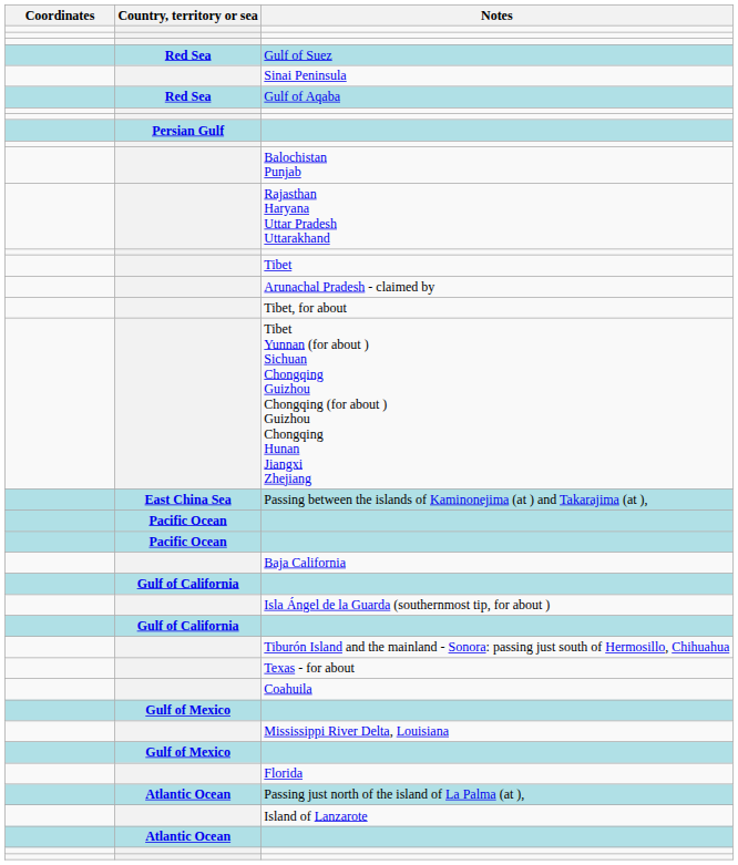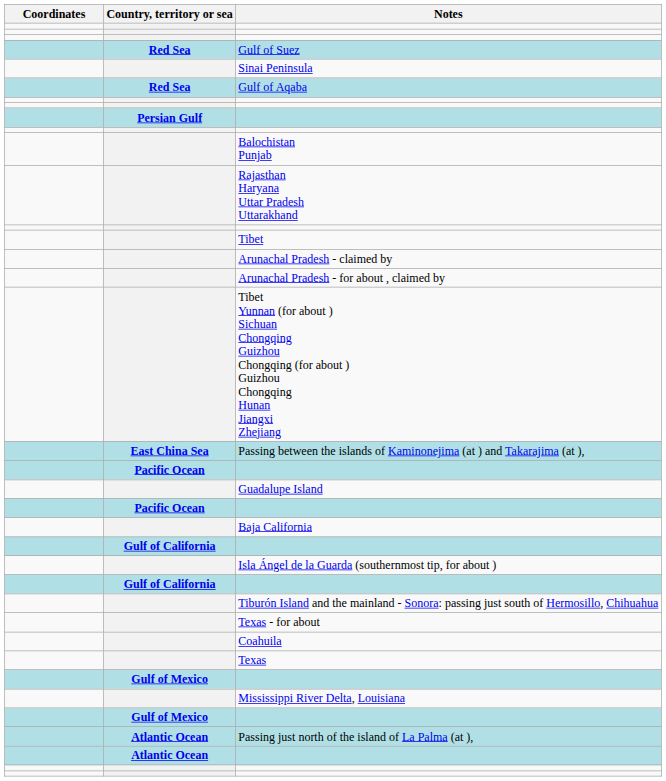- row: Tibet, for about
+ row: Arunachal Pradesh - for about , claimed by
+ row: Guadalupe Island
+ row: Texas
- row: Florida
- row: Island of Lanzarote
